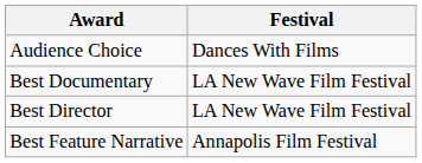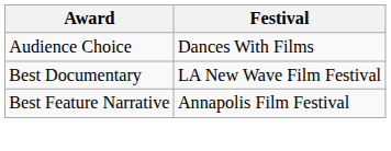- row: Best Director | LA New Wave Film Festival
